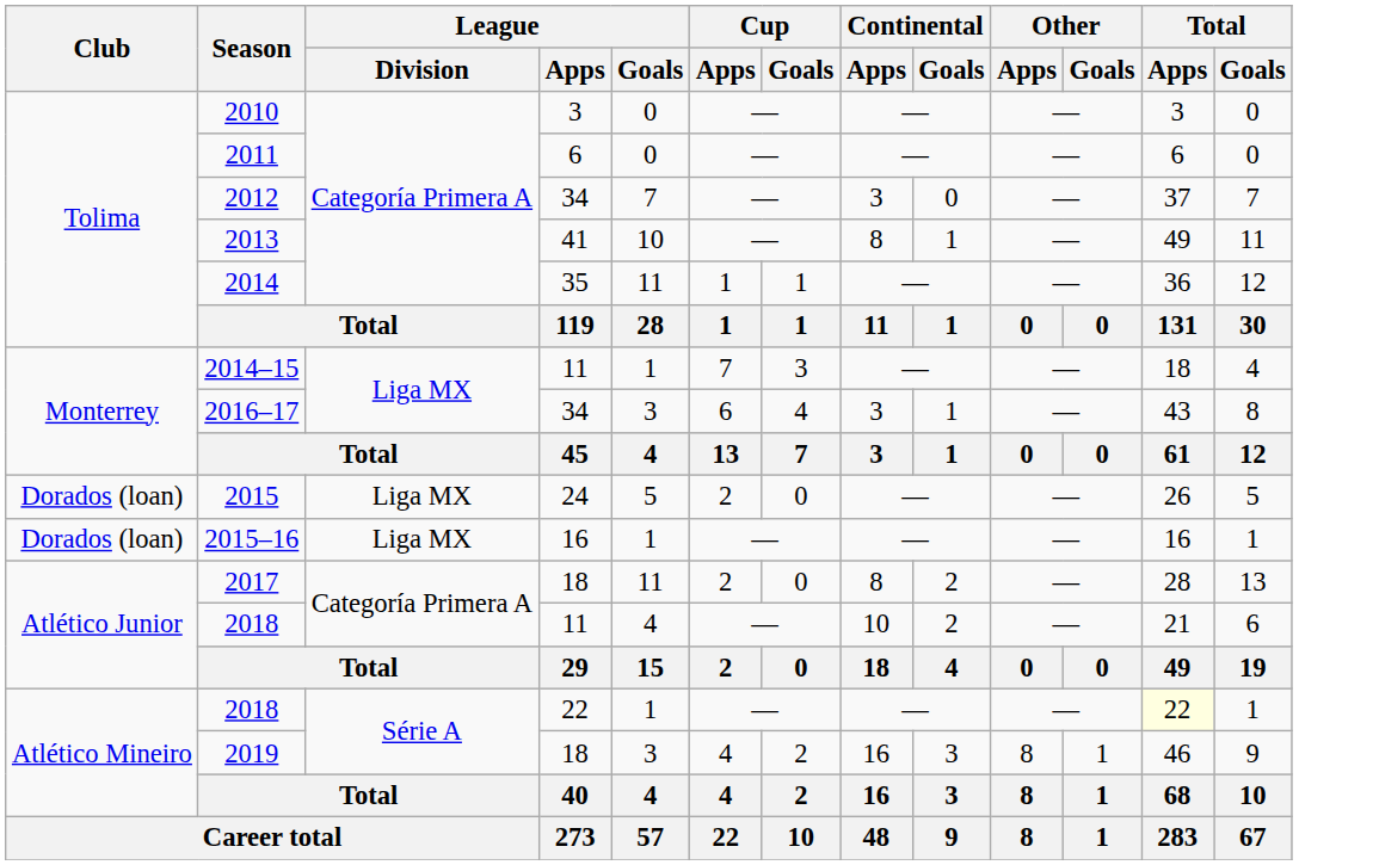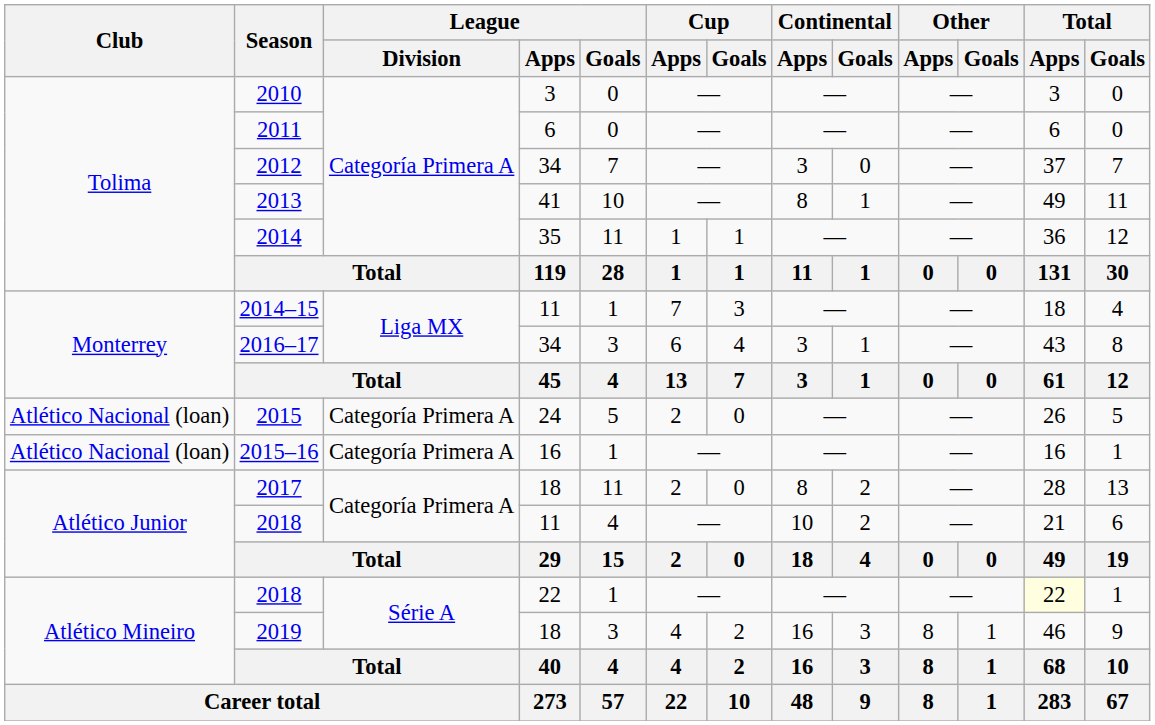2015 | Club: Dorados (loan) -> Atlético Nacional (loan)
2015 | League / Division: Liga MX -> Categoría Primera A
2015–16 | Club: Dorados (loan) -> Atlético Nacional (loan)
2015–16 | League / Division: Liga MX -> Categoría Primera A
